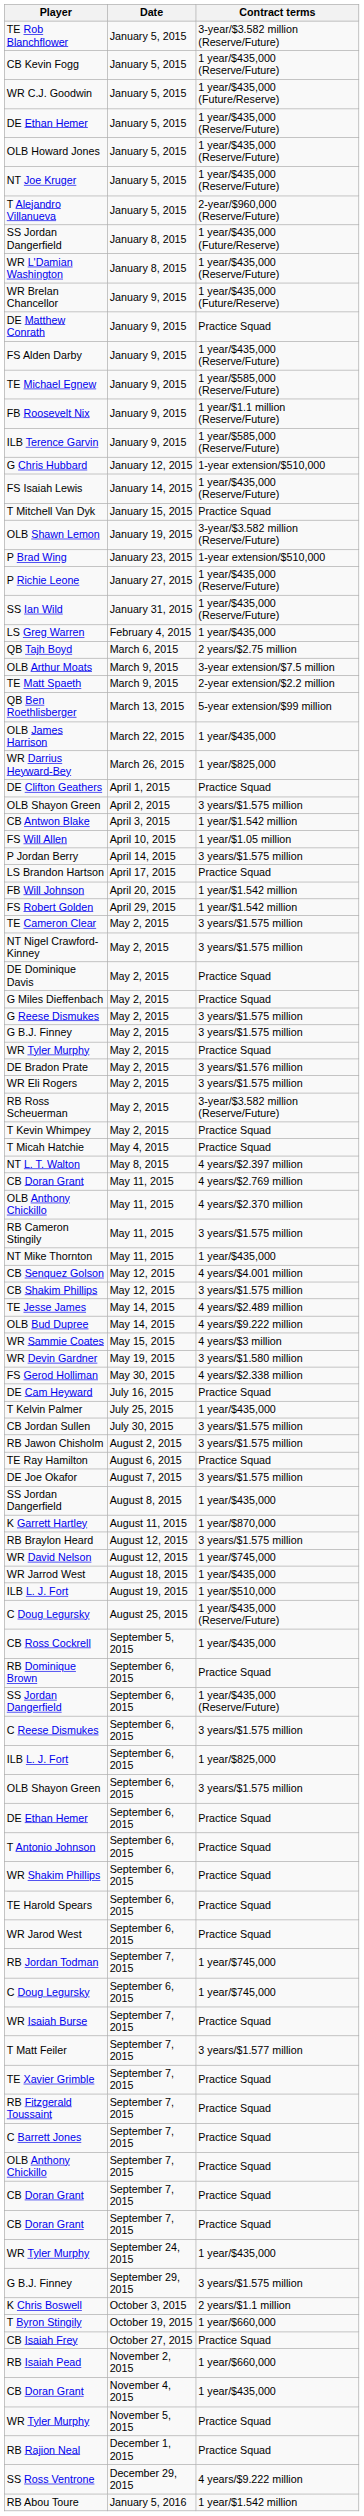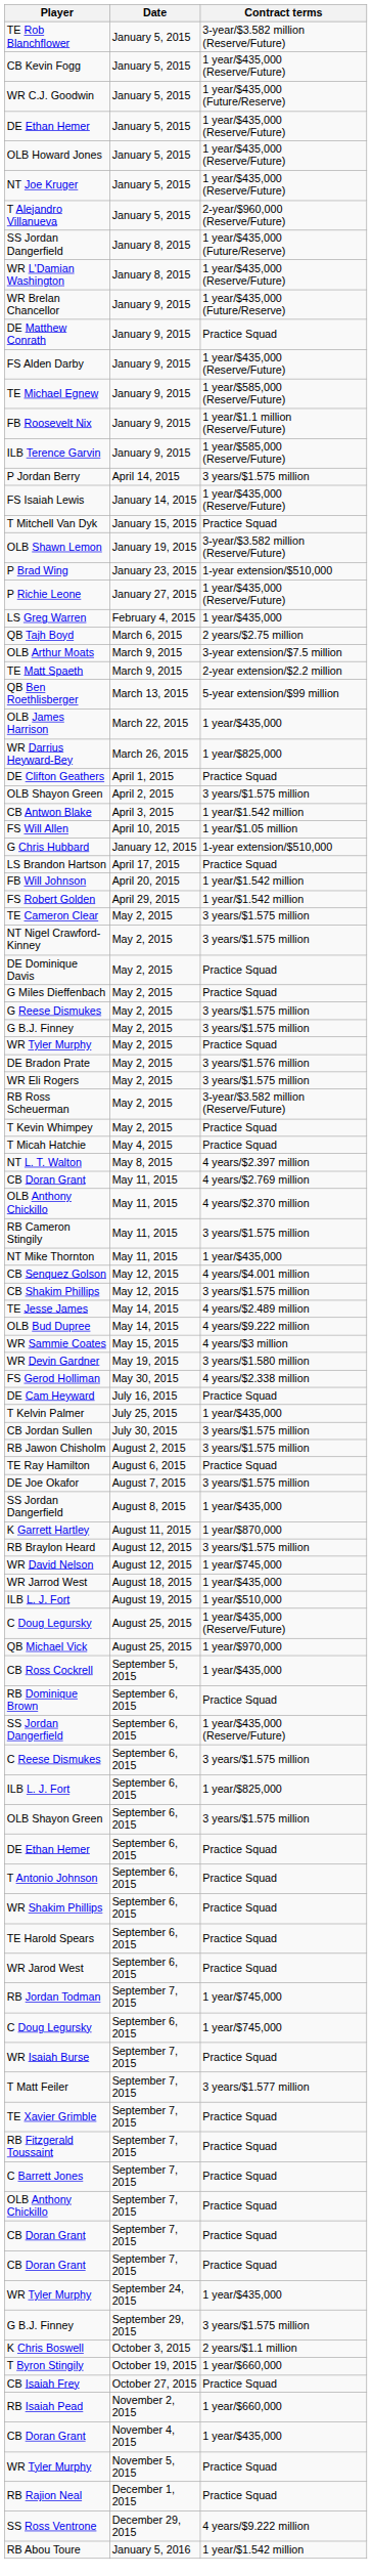rows swapped: G Chris Hubbard <-> P Jordan Berry
- row: SS Ian Wild | January 31, 2015 | 1 year/$435,000 (Reserve/Future)
+ row: QB Michael Vick | August 25, 2015 | 1 year/$970,000
